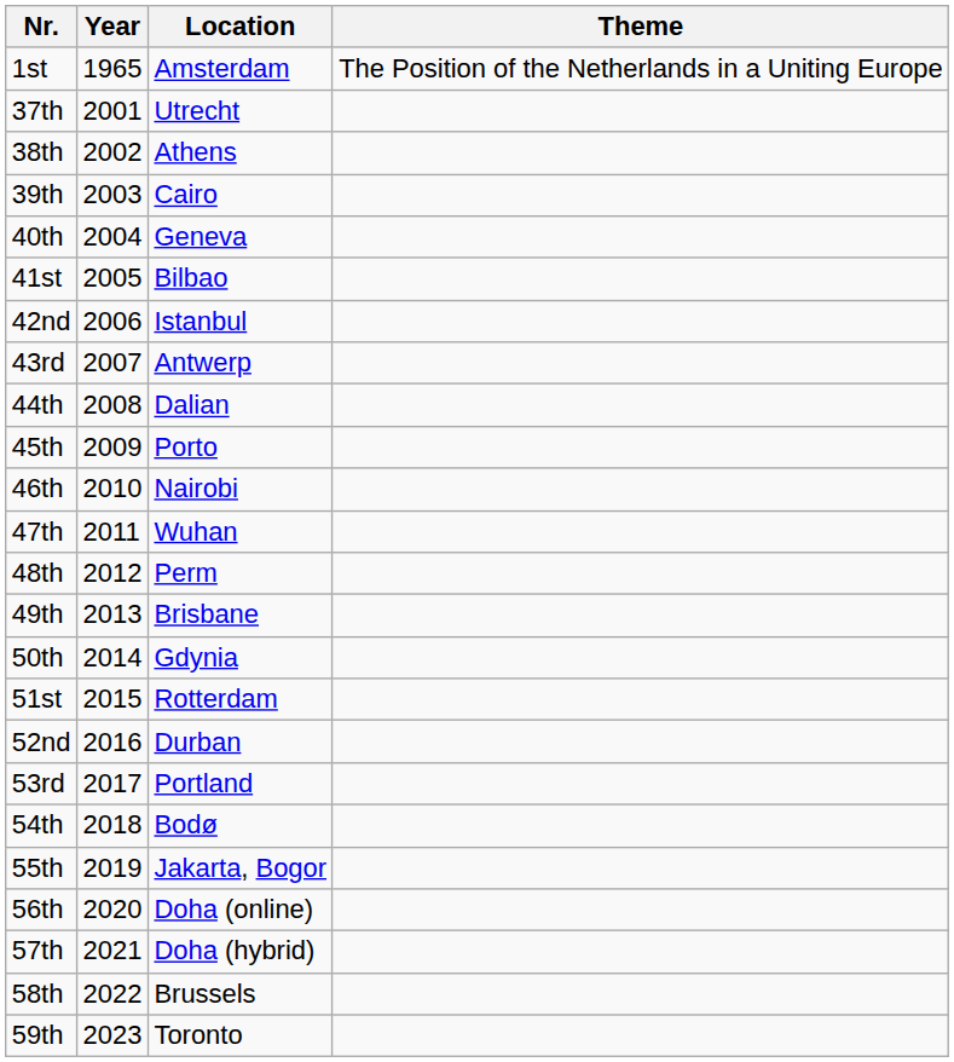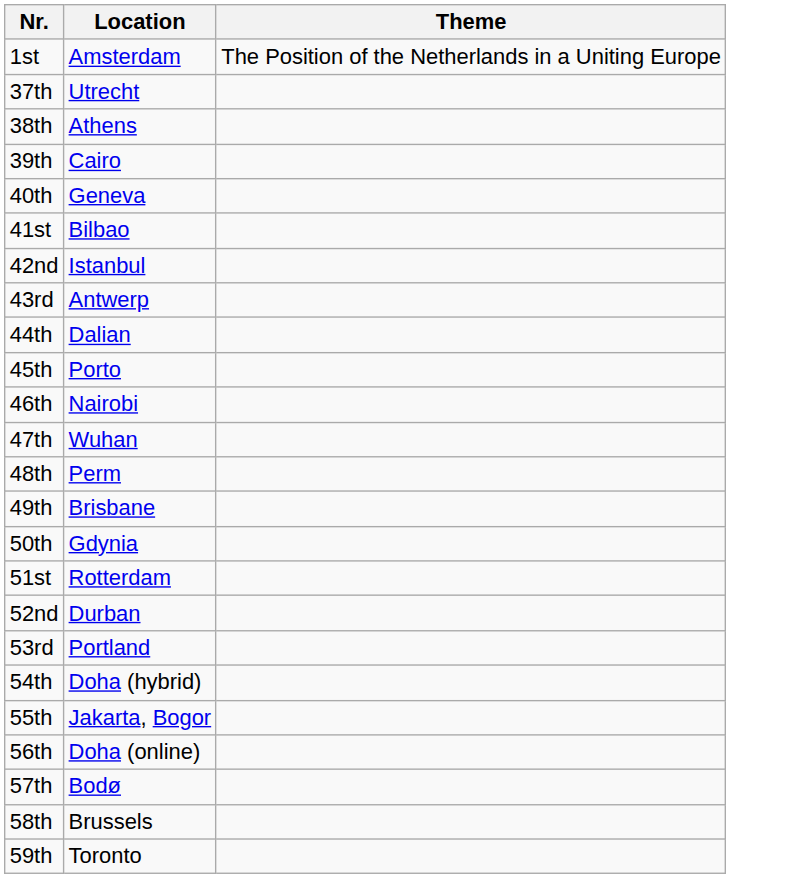- column: Year | 1965 | 2001 | 2002 | 2003 | 2004 | 2005 | 2006 | 2007 | 2008 | 2009 | 2010 | 2011 | 2012 | 2013 | 2014 | 2015 | 2016 | 2017 | 2018 | 2019 | 2020 | 2021 | 2022 | 2023
54th | Location: Bodø -> Doha (hybrid)
57th | Location: Doha (hybrid) -> Bodø
